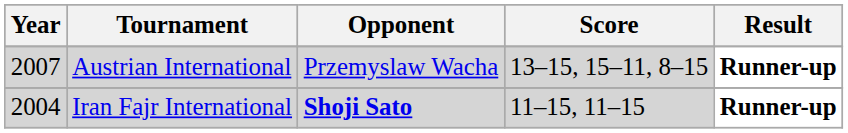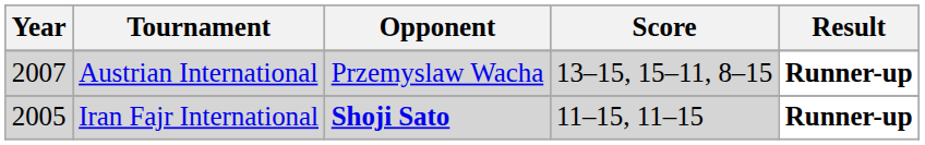Iran Fajr International | Year: 2004 -> 2005
